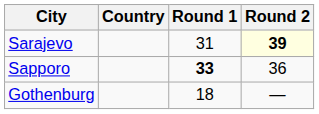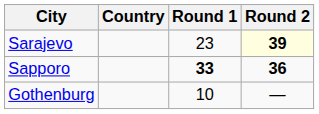Sarajevo | Round 1: 31 -> 23
Sapporo | Round 2: normal -> bold
Gothenburg | Round 1: 18 -> 10
